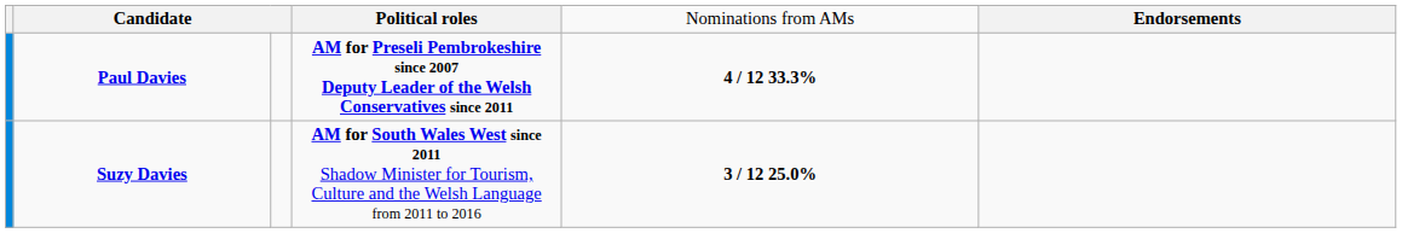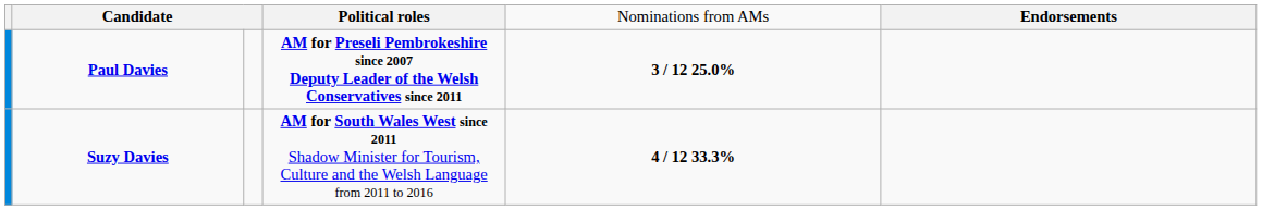Paul Davies | column 5: 4 / 12 33.3% -> 3 / 12 25.0%
Suzy Davies | column 5: 3 / 12 25.0% -> 4 / 12 33.3%
